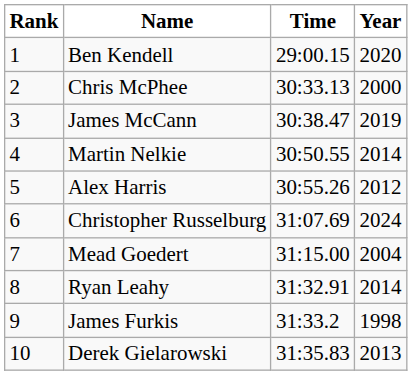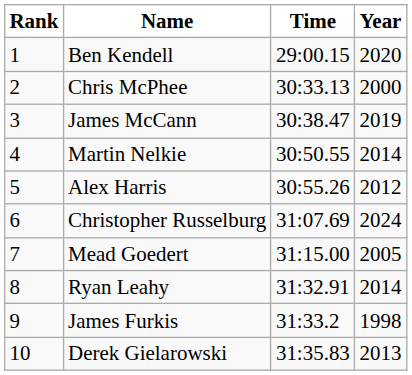Mead Goedert | Year: 2004 -> 2005
